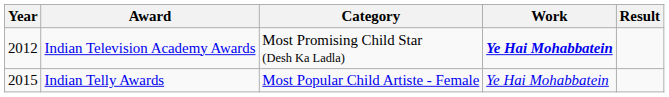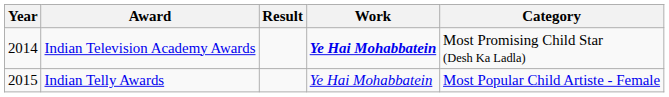columns swapped: Category <-> Result
Indian Television Academy Awards | Year: 2012 -> 2014
